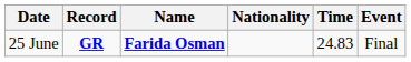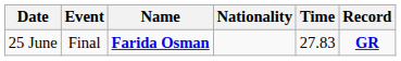columns swapped: Event <-> Record
25 June | Time: 24.83 -> 27.83
